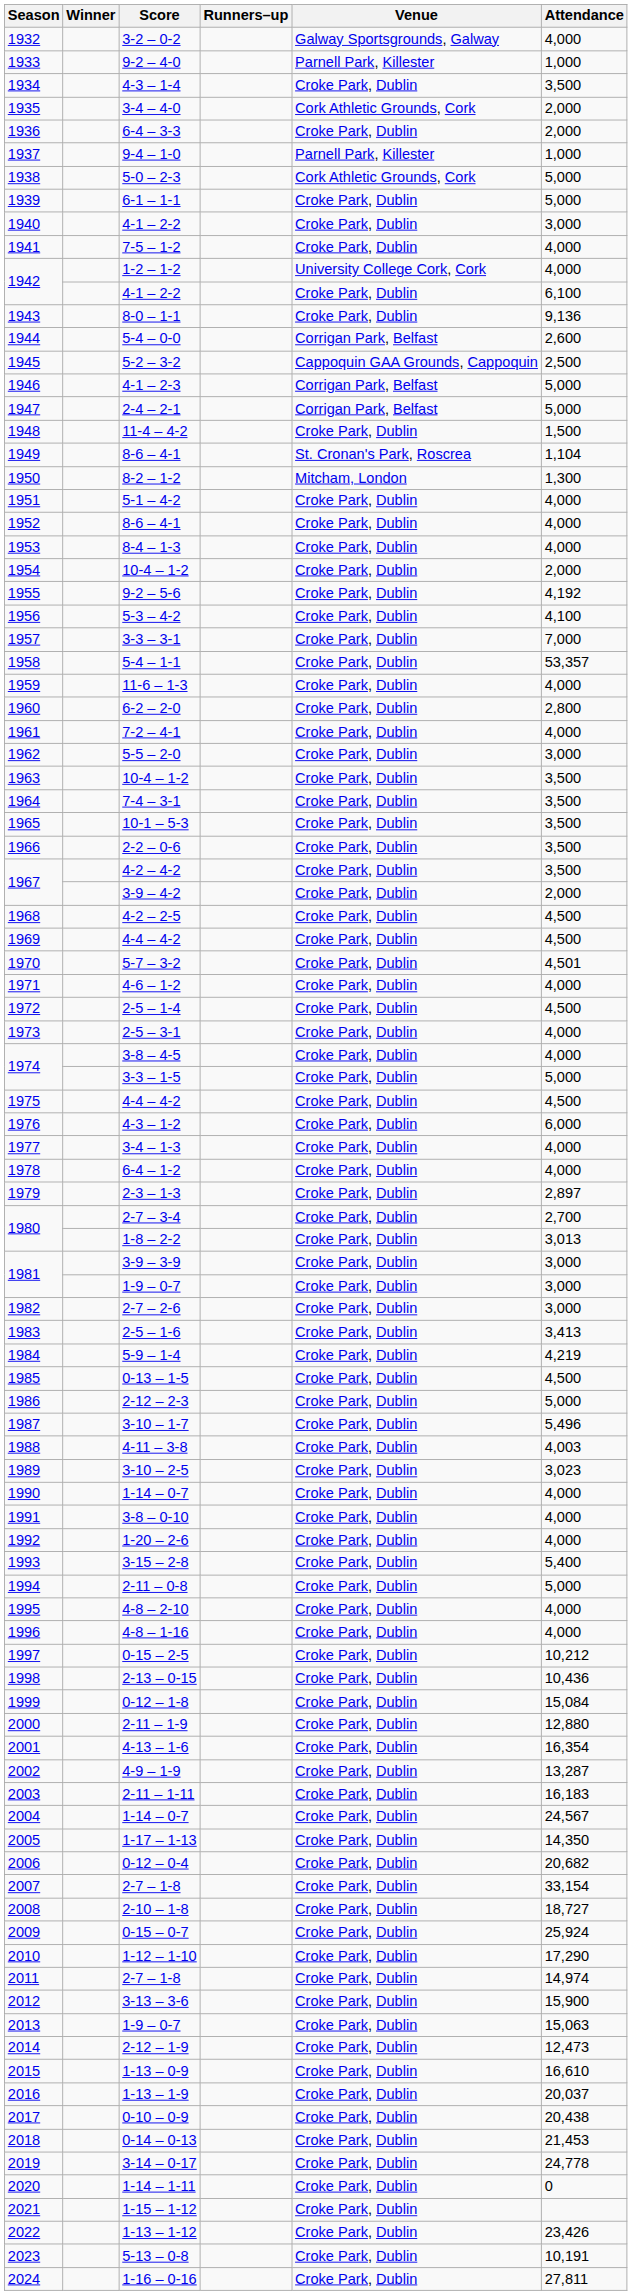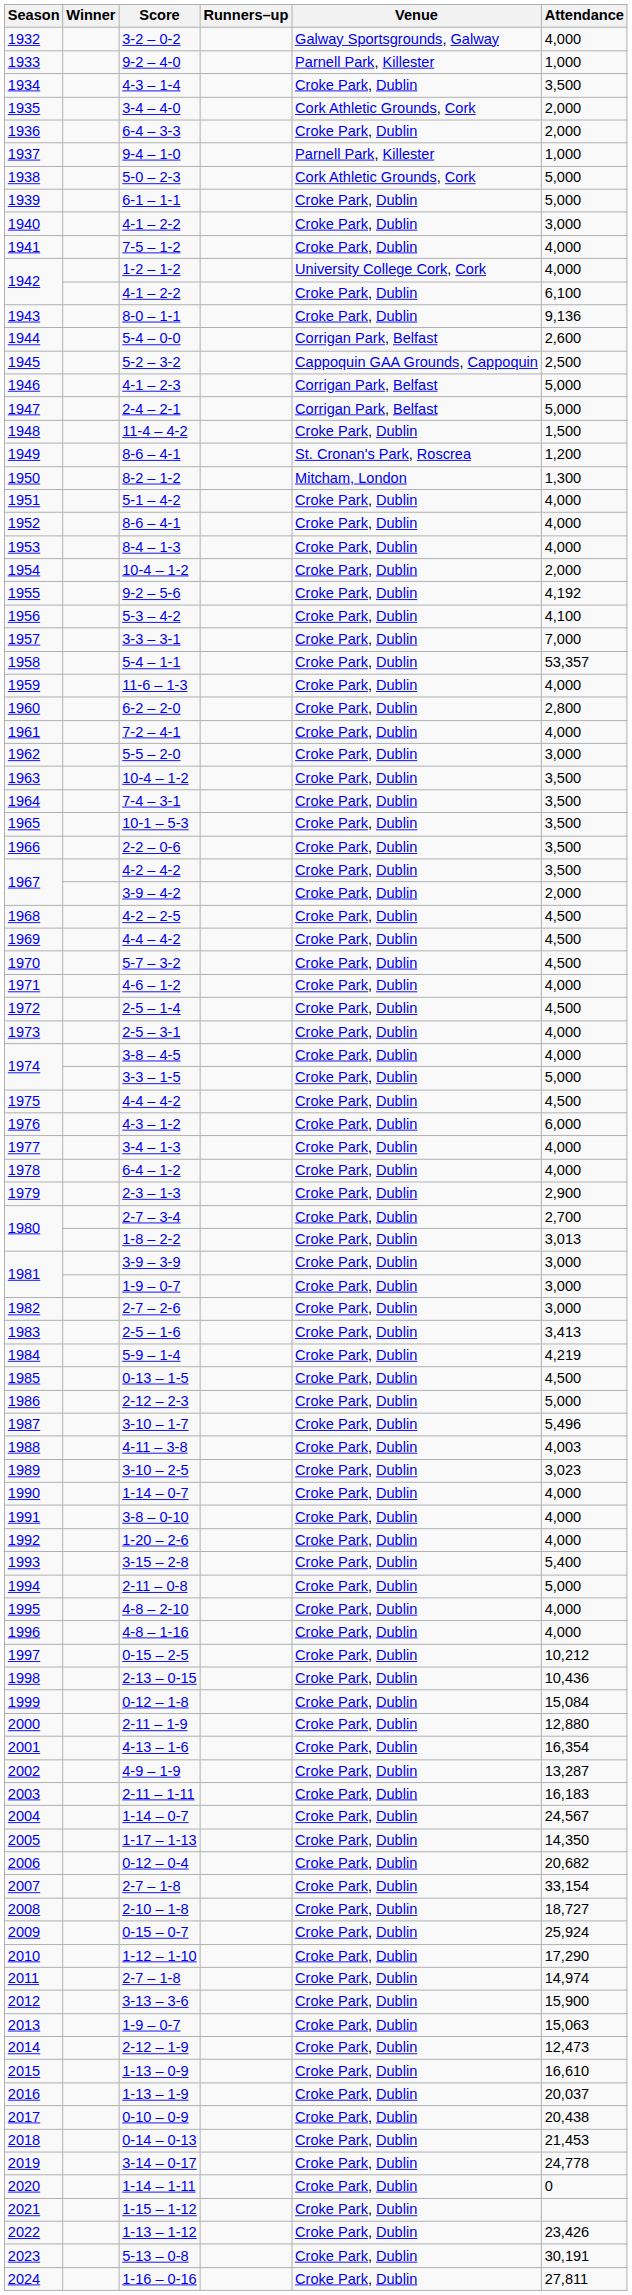1949 | Attendance: 1,104 -> 1,200
1970 | Attendance: 4,501 -> 4,500
1979 | Attendance: 2,897 -> 2,900
2023 | Attendance: 10,191 -> 30,191
